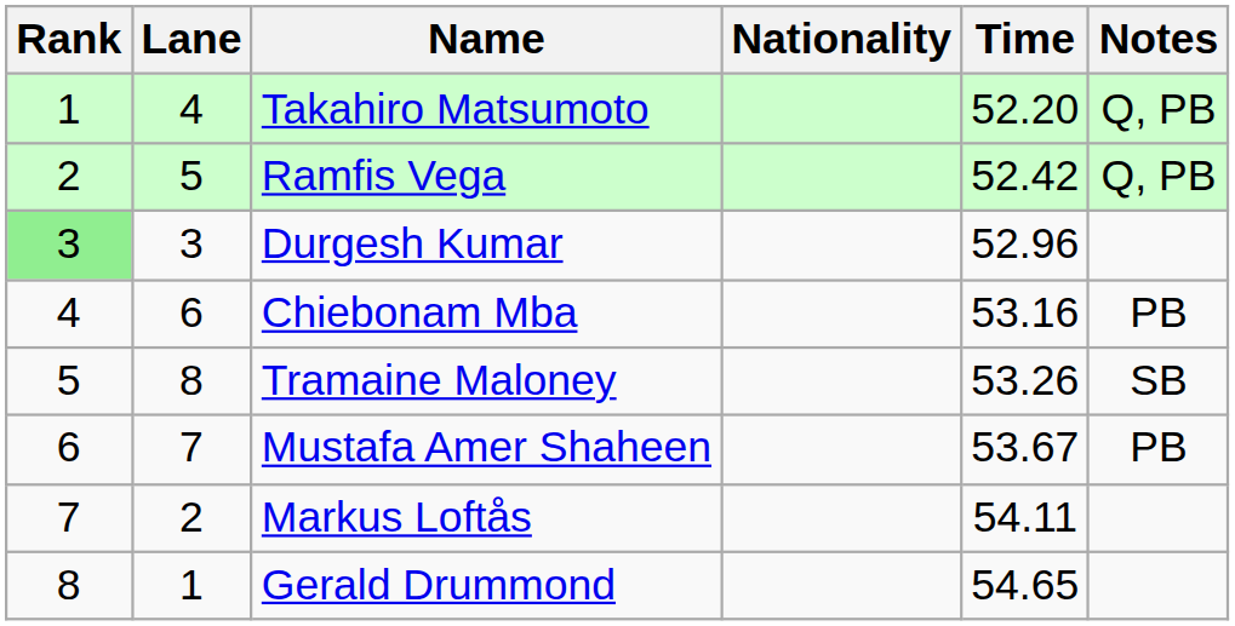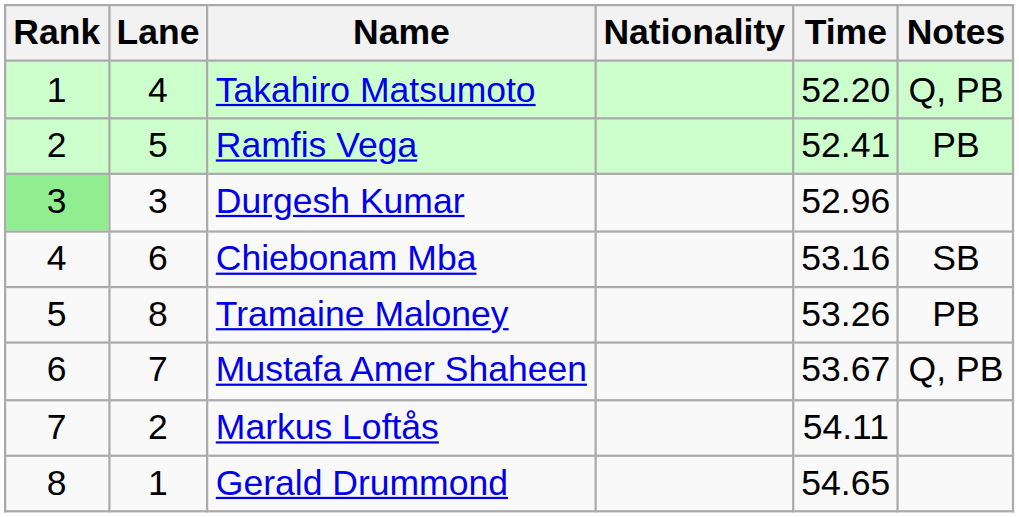Ramfis Vega | Time: 52.42 -> 52.41
Ramfis Vega | Notes: Q, PB -> PB
Chiebonam Mba | Notes: PB -> SB
Tramaine Maloney | Notes: SB -> PB
Mustafa Amer Shaheen | Notes: PB -> Q, PB
